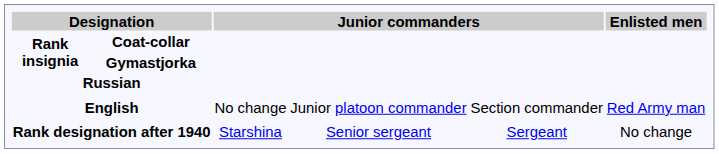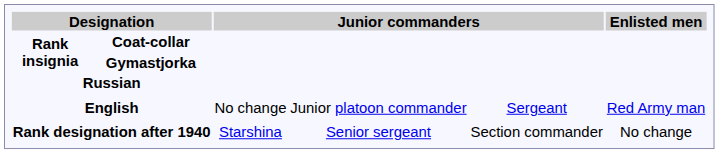English | column 5: Section commander -> Sergeant
Rank designation after 1940 | column 5: Sergeant -> Section commander
